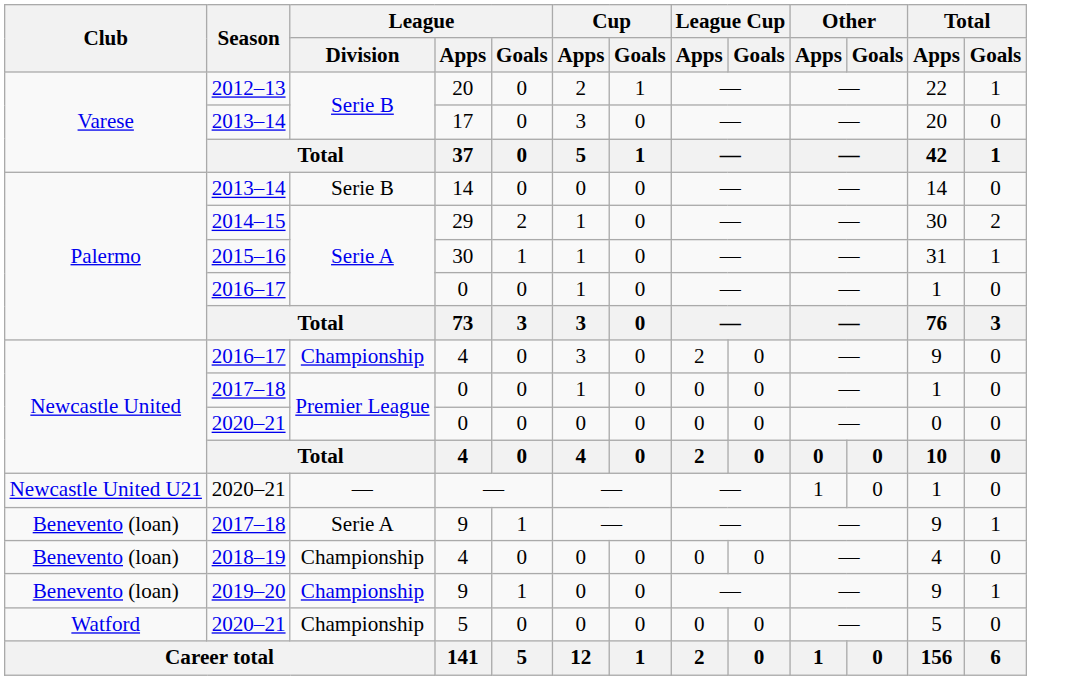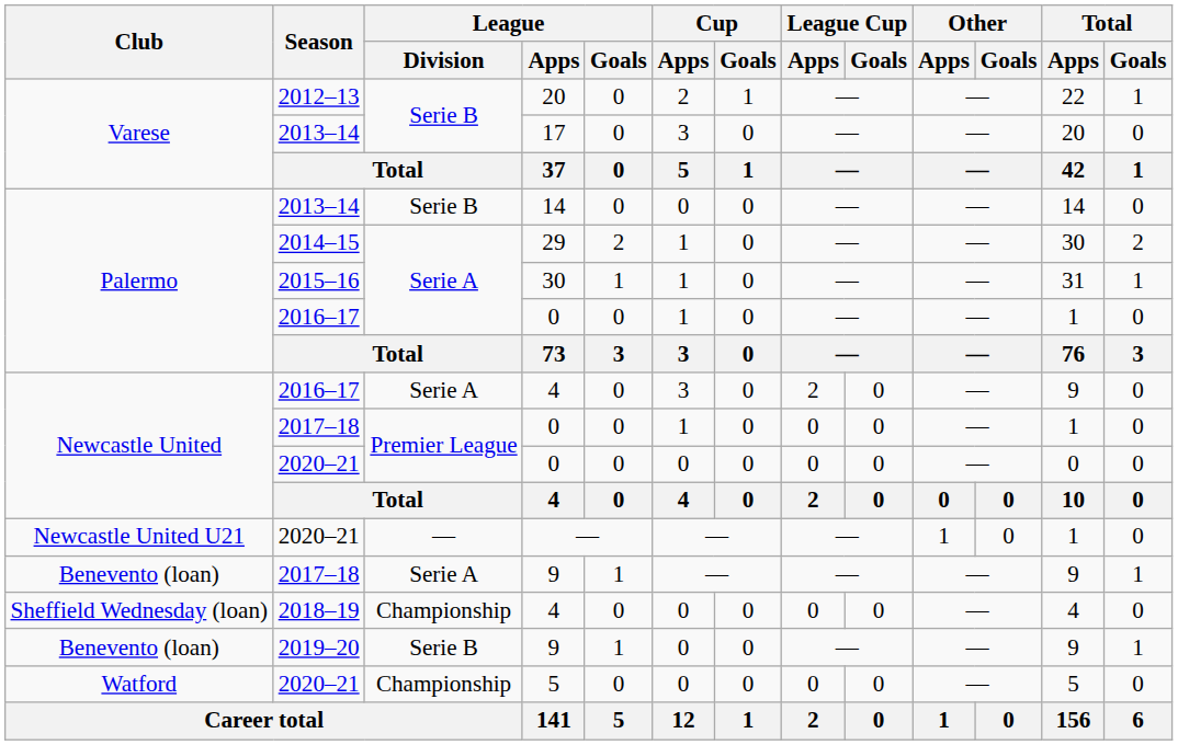2016–17 / 4 | League / Division: Championship -> Serie A
2018–19 / 4 | Club: Benevento (loan) -> Sheffield Wednesday (loan)
2019–20 / 9 | League / Division: Championship -> Serie B
